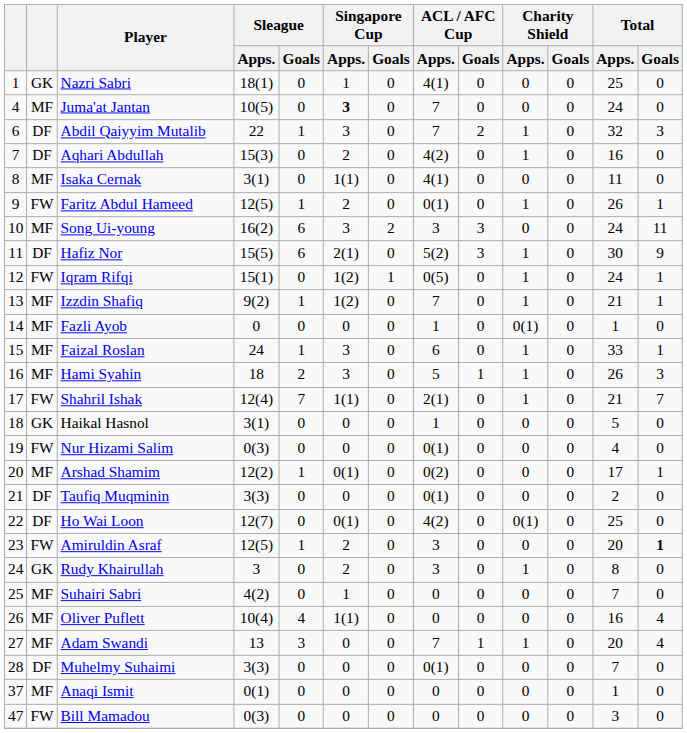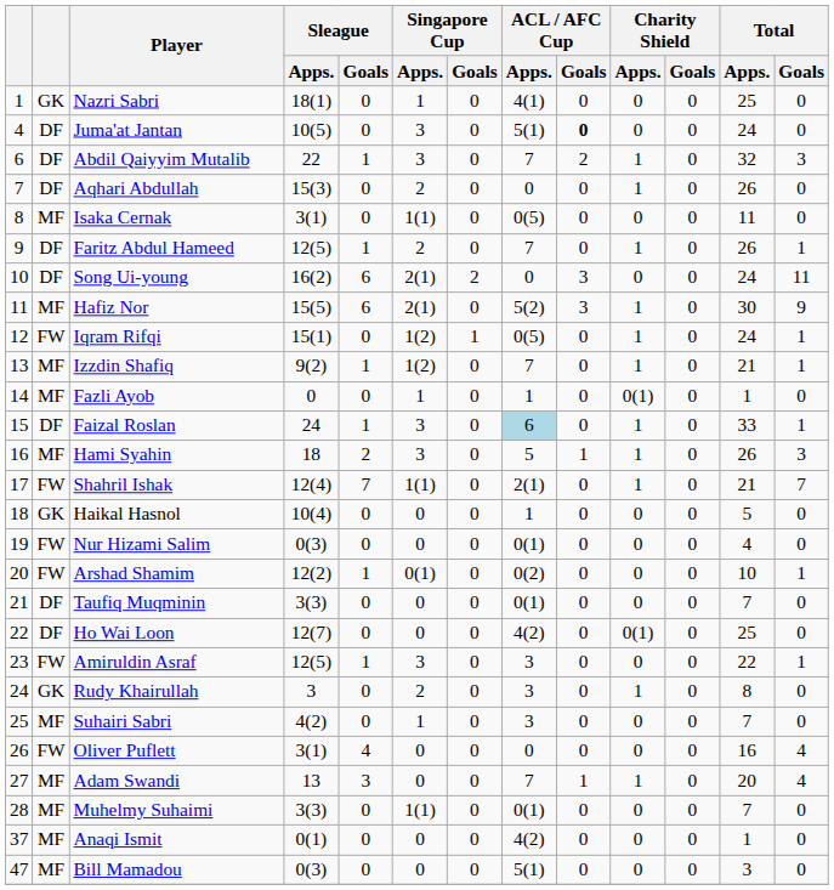Juma'at Jantan | column 2: MF -> DF
Juma'at Jantan | Singapore Cup / Apps.: bold -> normal
Juma'at Jantan | ACL / AFC Cup / Apps.: 7 -> 5(1)
Juma'at Jantan | ACL / AFC Cup / Goals: normal -> bold
Aqhari Abdullah | ACL / AFC Cup / Apps.: 4(2) -> 0
Aqhari Abdullah | Total / Apps.: 16 -> 26
Isaka Cernak | ACL / AFC Cup / Apps.: 4(1) -> 0(5)
Faritz Abdul Hameed | column 2: FW -> DF
Faritz Abdul Hameed | ACL / AFC Cup / Apps.: 0(1) -> 7
Song Ui-young | column 2: MF -> DF
Song Ui-young | Singapore Cup / Apps.: 3 -> 2(1)
Song Ui-young | ACL / AFC Cup / Apps.: 3 -> 0
Hafiz Nor | column 2: DF -> MF
Fazli Ayob | Singapore Cup / Apps.: 0 -> 1
Faizal Roslan | column 2: MF -> DF
Faizal Roslan | ACL / AFC Cup / Apps.: no background -> lightblue background
Haikal Hasnol | Sleague / Apps.: 3(1) -> 10(4)
Arshad Shamim | column 2: MF -> FW
Arshad Shamim | Total / Apps.: 17 -> 10
Taufiq Muqminin | Total / Apps.: 2 -> 7
Ho Wai Loon | Singapore Cup / Apps.: 0(1) -> 0
Amiruldin Asraf | Singapore Cup / Apps.: 2 -> 3
Amiruldin Asraf | Total / Apps.: 20 -> 22
Amiruldin Asraf | Total / Goals: bold -> normal
Suhairi Sabri | ACL / AFC Cup / Apps.: 0 -> 3
Oliver Puflett | column 2: MF -> FW
Oliver Puflett | Sleague / Apps.: 10(4) -> 3(1)
Oliver Puflett | Singapore Cup / Apps.: 1(1) -> 0
Muhelmy Suhaimi | column 2: DF -> MF
Muhelmy Suhaimi | Singapore Cup / Apps.: 0 -> 1(1)
Anaqi Ismit | ACL / AFC Cup / Apps.: 0 -> 4(2)
Bill Mamadou | column 2: FW -> MF
Bill Mamadou | ACL / AFC Cup / Apps.: 0 -> 5(1)
